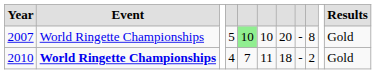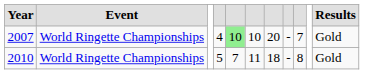2007 | column 4: 5 -> 4
2007 | column 9: 8 -> 7
2010 | Event: bold -> normal
2010 | column 4: 4 -> 5
2010 | column 9: 2 -> 8
